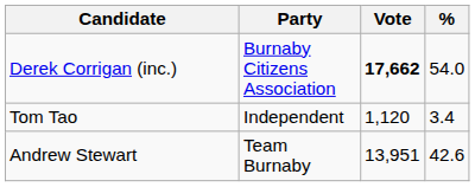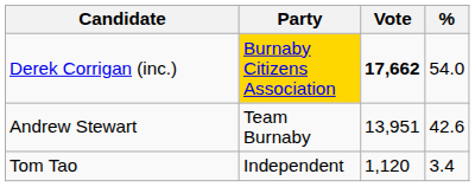Derek Corrigan (inc.) | Party: no background -> gold background
rows swapped: Andrew Stewart <-> Tom Tao
